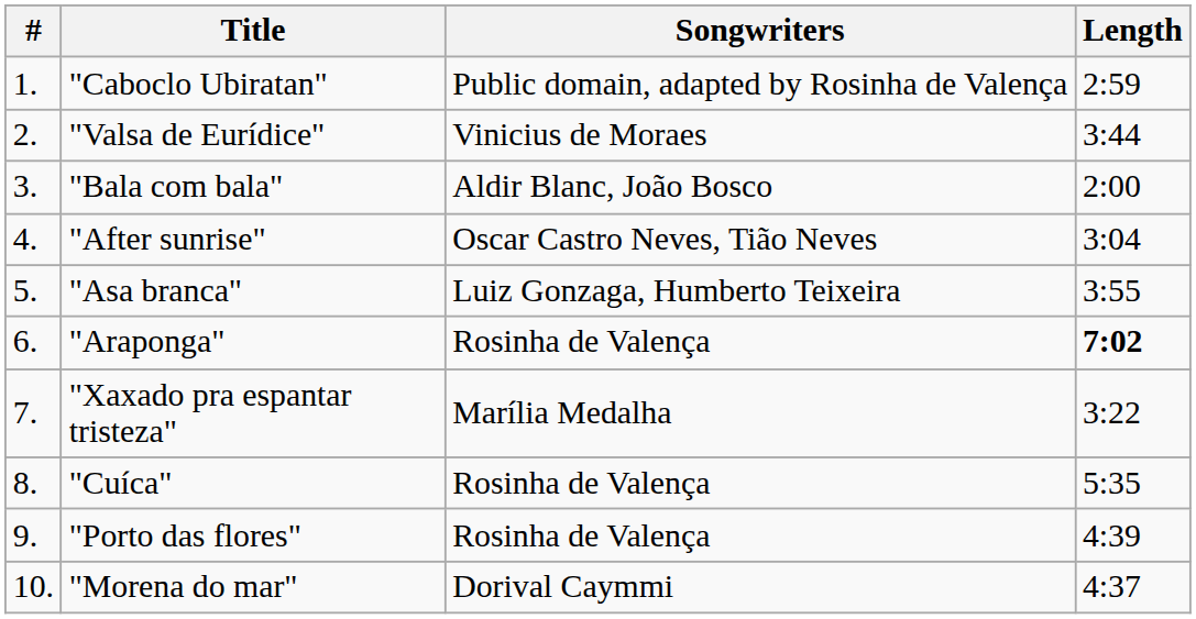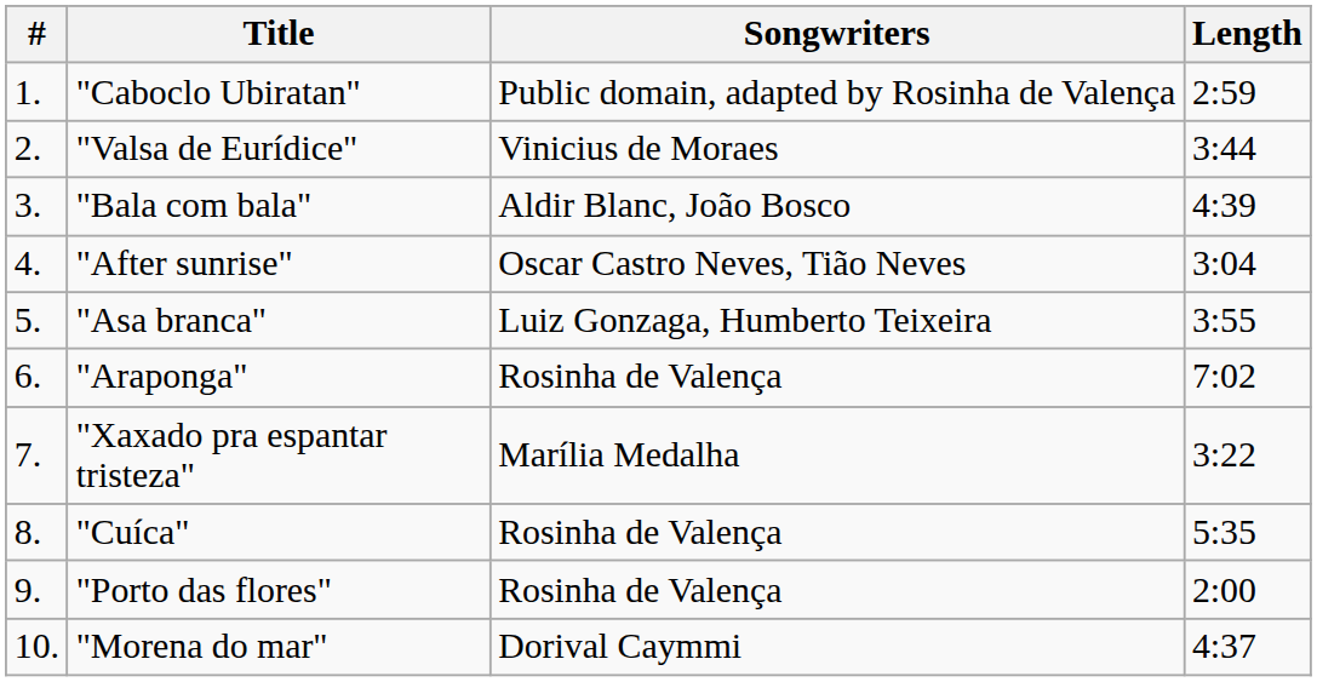"Bala com bala" | Length: 2:00 -> 4:39
"Araponga" | Length: bold -> normal
"Porto das flores" | Length: 4:39 -> 2:00
